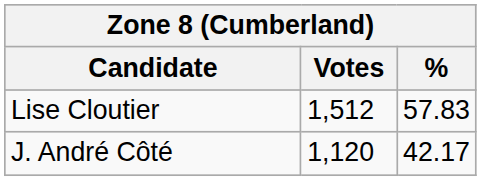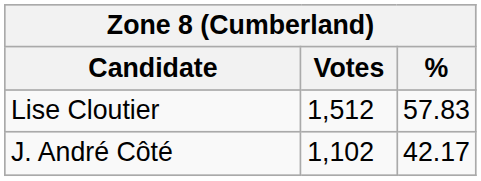J. André Côté | Votes: 1,120 -> 1,102
